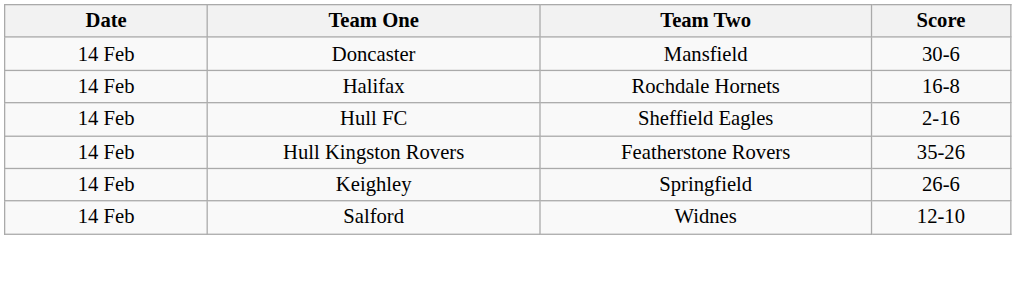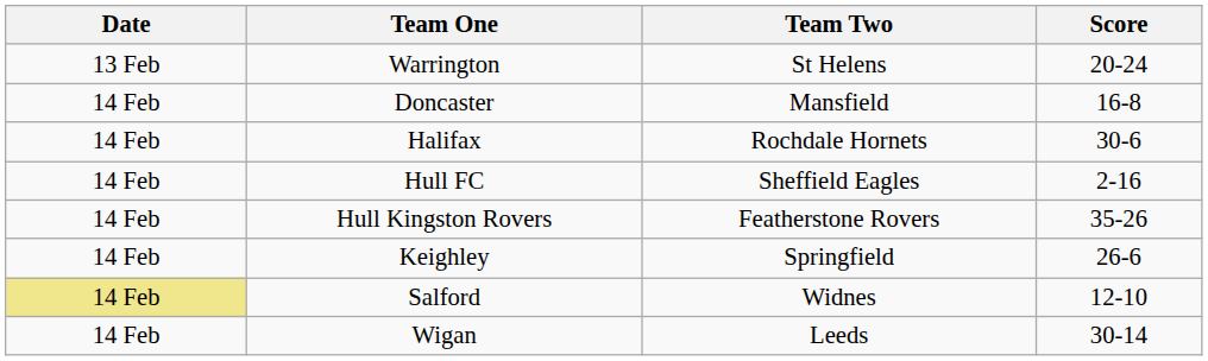+ row: 13 Feb | Warrington | St Helens | 20-24
Doncaster | Score: 30-6 -> 16-8
Halifax | Score: 16-8 -> 30-6
Salford | Date: no background -> khaki background
+ row: 14 Feb | Wigan | Leeds | 30-14
